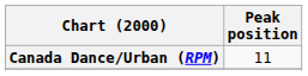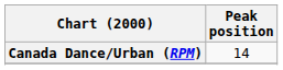Canada Dance/Urban (RPM) | Peak position: 11 -> 14
